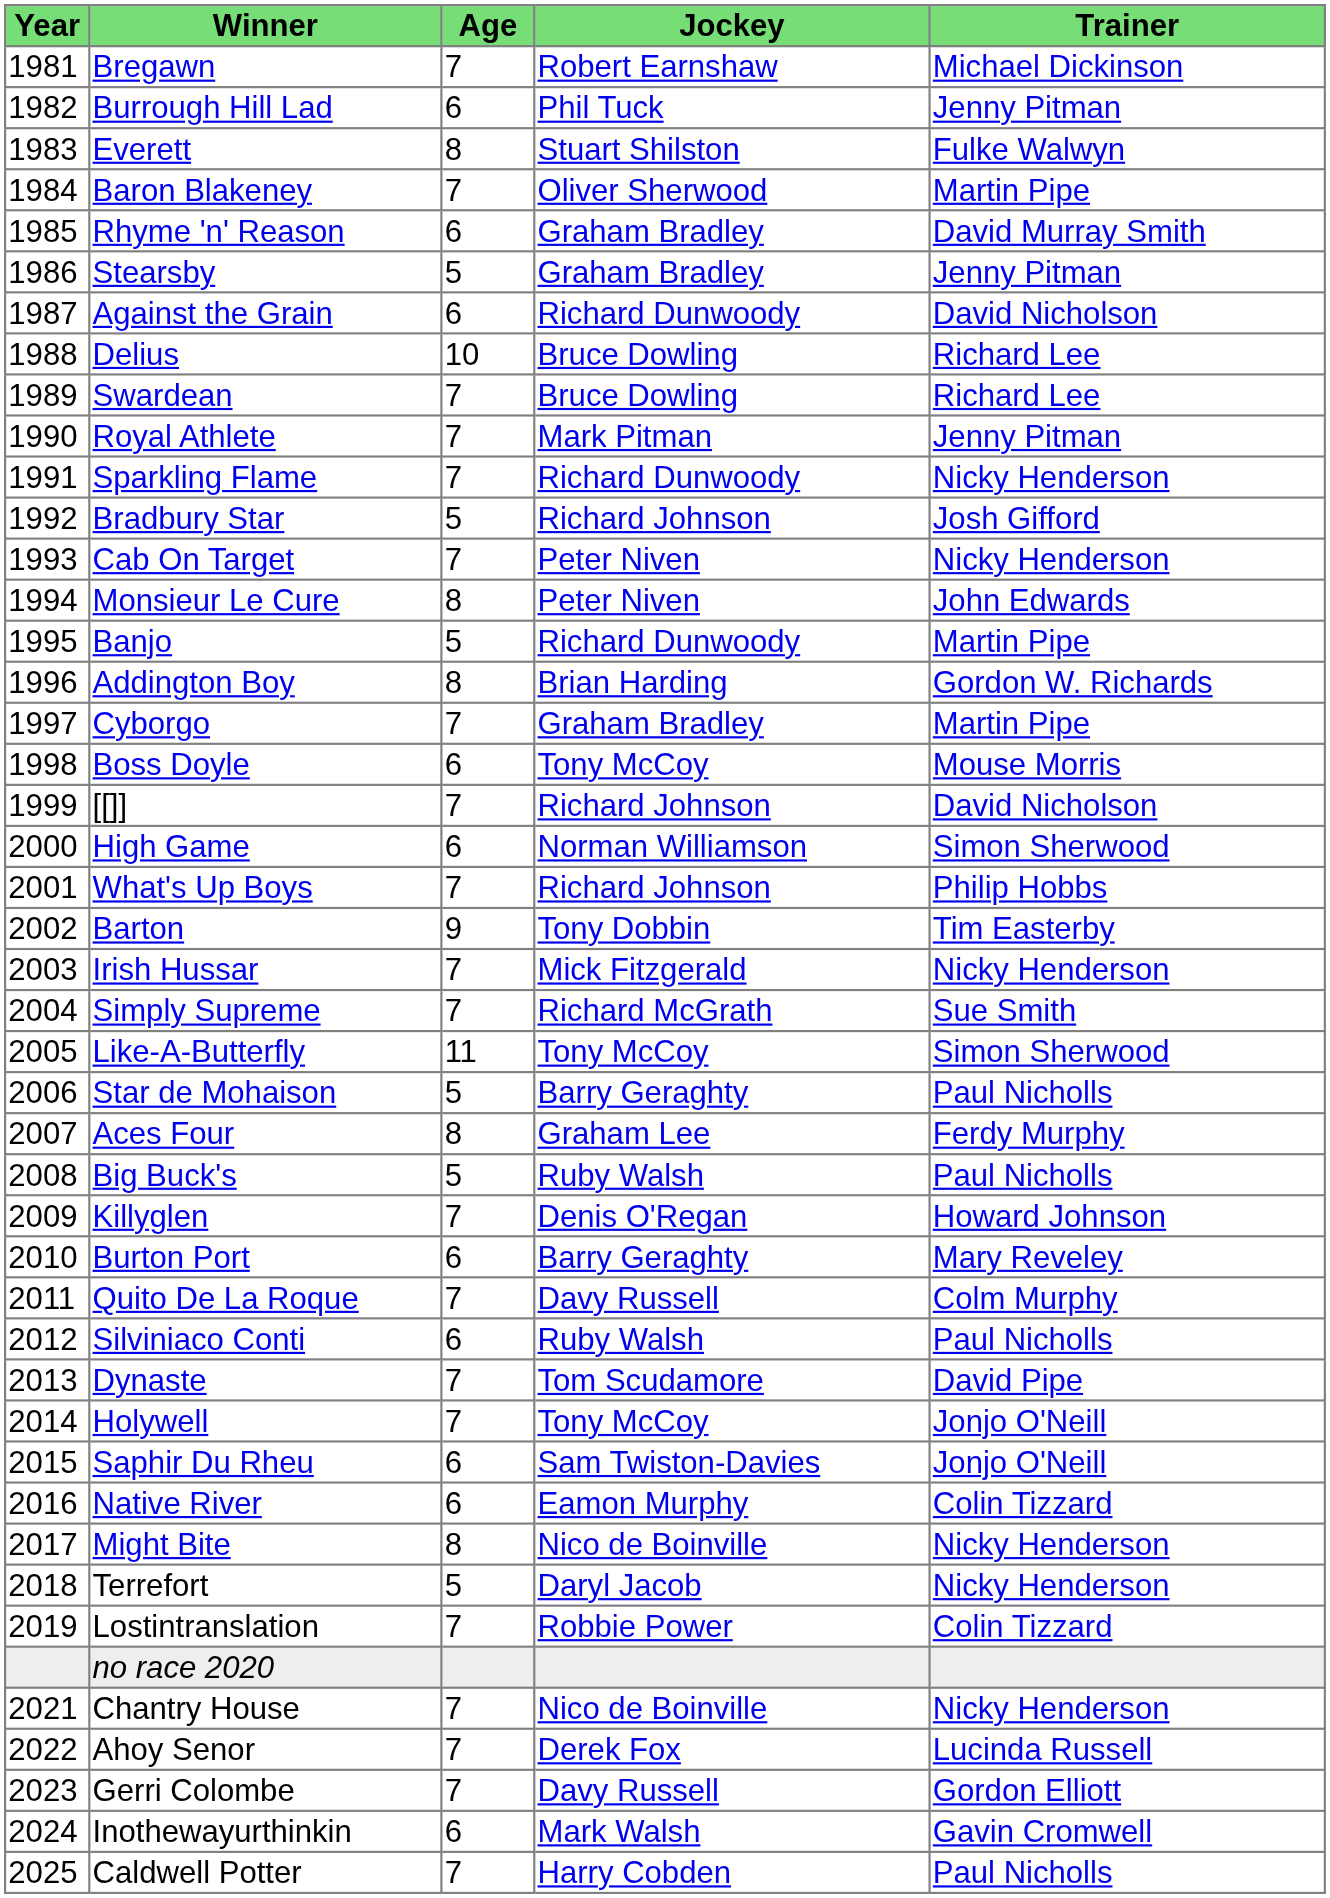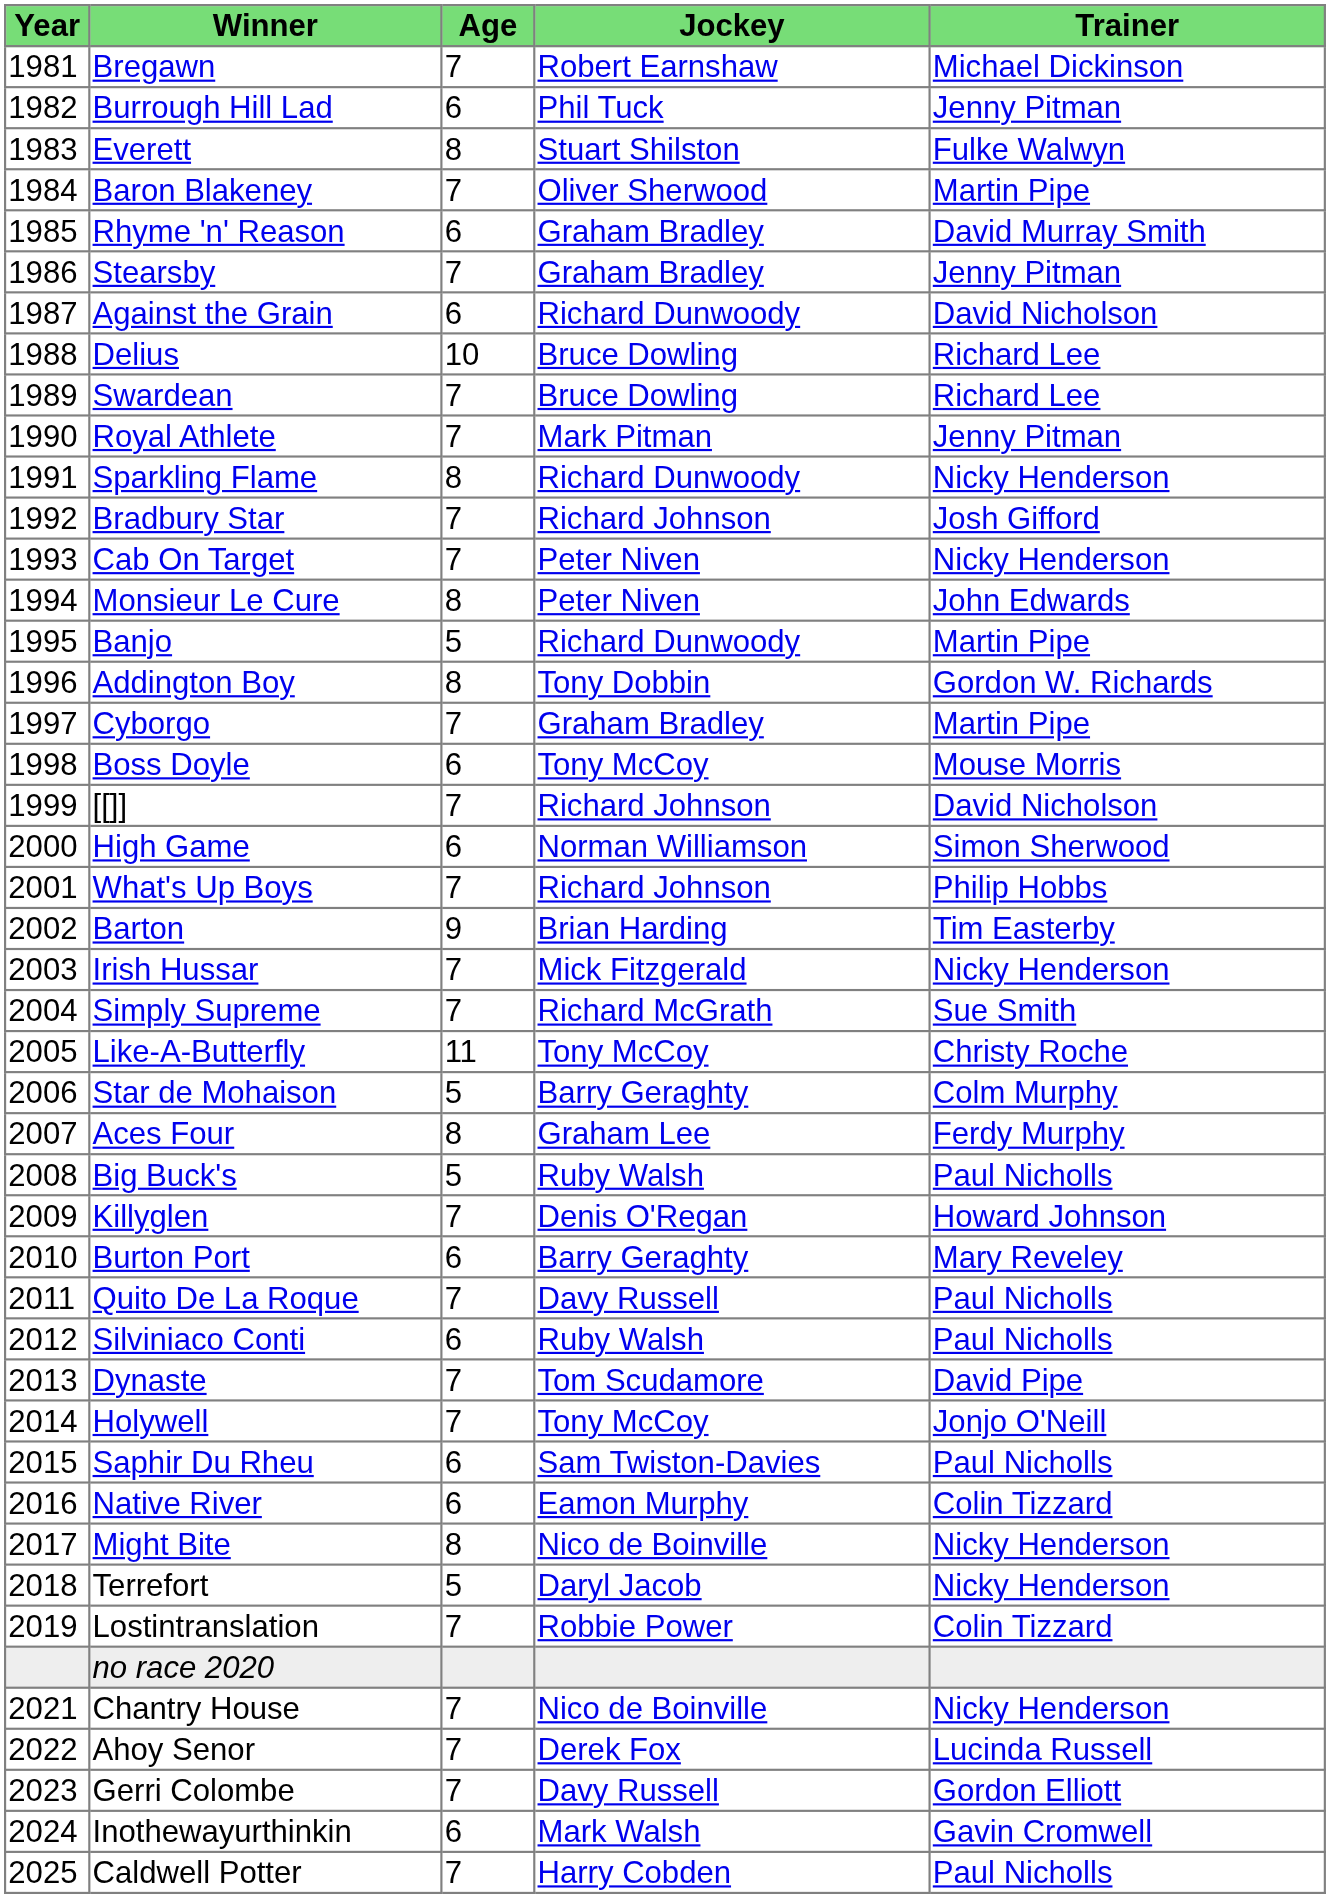Stearsby | Age: 5 -> 7
Sparkling Flame | Age: 7 -> 8
Bradbury Star | Age: 5 -> 7
Addington Boy | Jockey: Brian Harding -> Tony Dobbin
Barton | Jockey: Tony Dobbin -> Brian Harding
Like-A-Butterfly | Trainer: Simon Sherwood -> Christy Roche
Star de Mohaison | Trainer: Paul Nicholls -> Colm Murphy
Quito De La Roque | Trainer: Colm Murphy -> Paul Nicholls
Saphir Du Rheu | Trainer: Jonjo O'Neill -> Paul Nicholls
